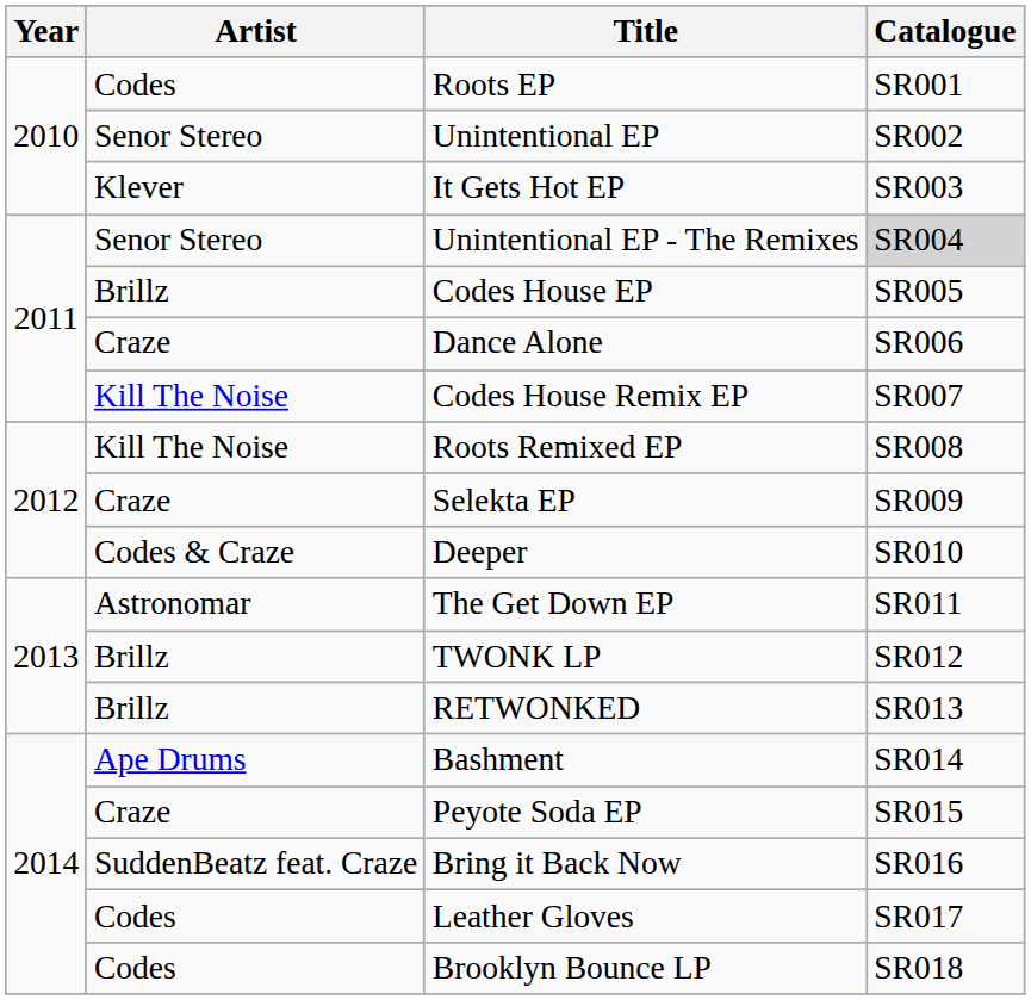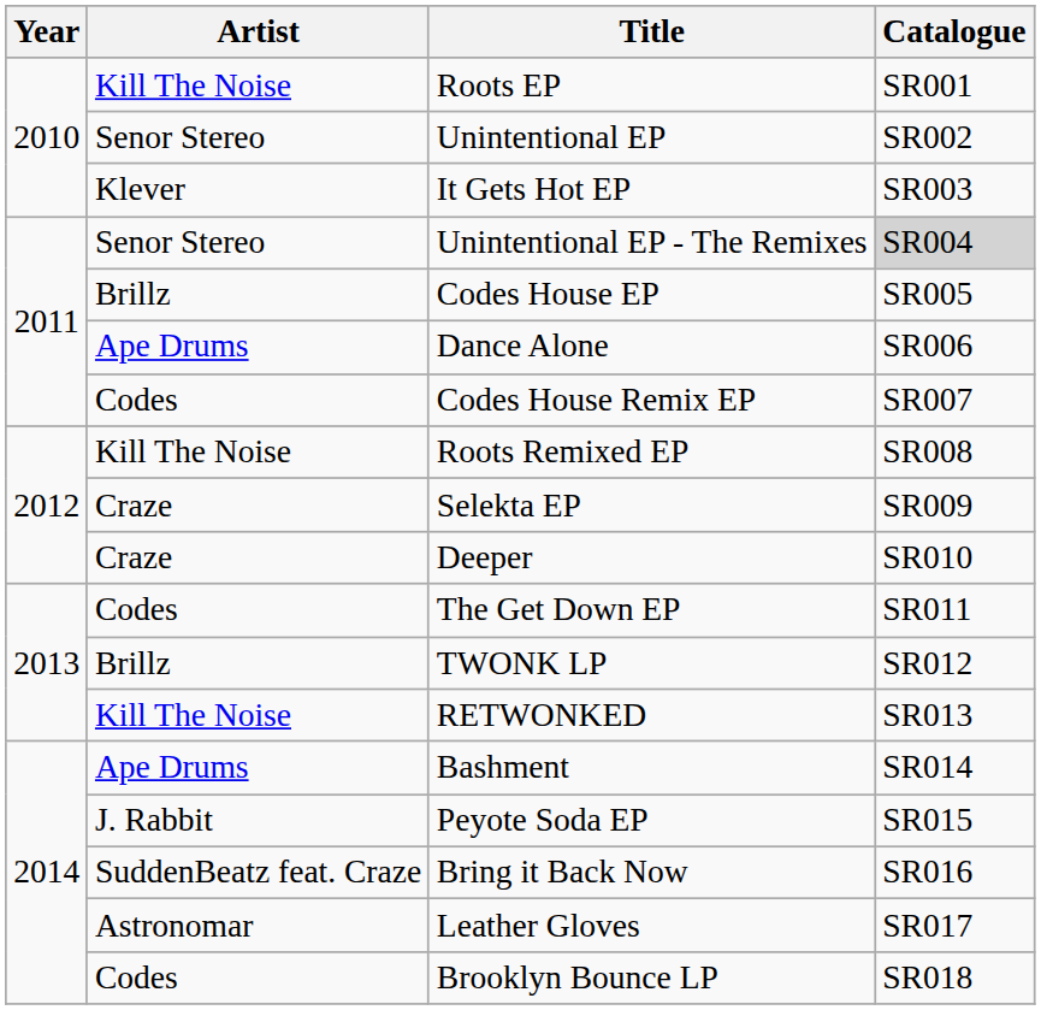Roots EP | Artist: Codes -> Kill The Noise
Dance Alone | Artist: Craze -> Ape Drums
Codes House Remix EP | Artist: Kill The Noise -> Codes
Deeper | Artist: Codes & Craze -> Craze
The Get Down EP | Artist: Astronomar -> Codes
RETWONKED | Artist: Brillz -> Kill The Noise
Peyote Soda EP | Artist: Craze -> J. Rabbit
Leather Gloves | Artist: Codes -> Astronomar
